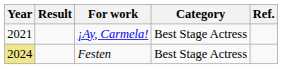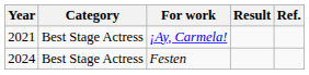columns swapped: Category <-> Result
Festen | Year: khaki background -> no background
